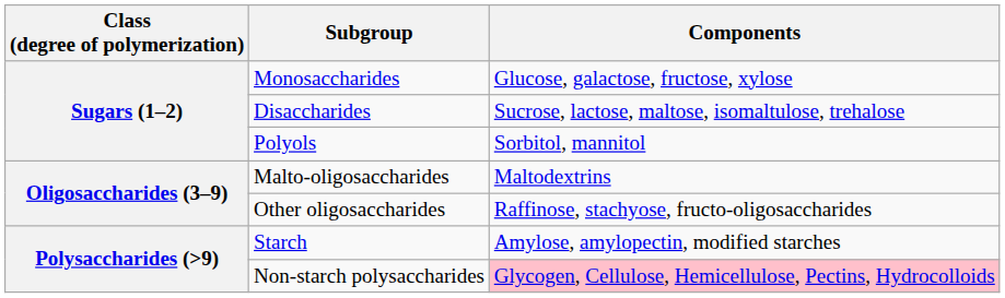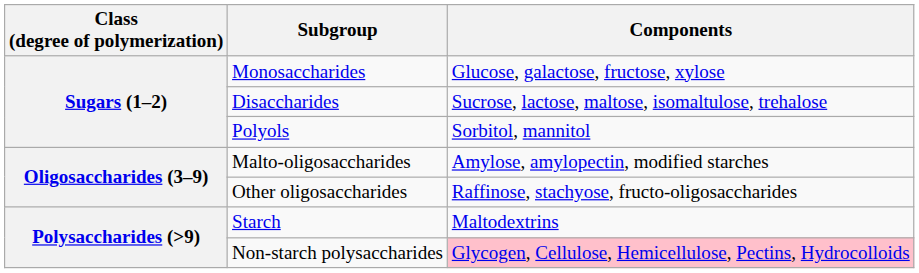Malto-oligosaccharides | Components: Maltodextrins -> Amylose, amylopectin, modified starches
Starch | Components: Amylose, amylopectin, modified starches -> Maltodextrins
